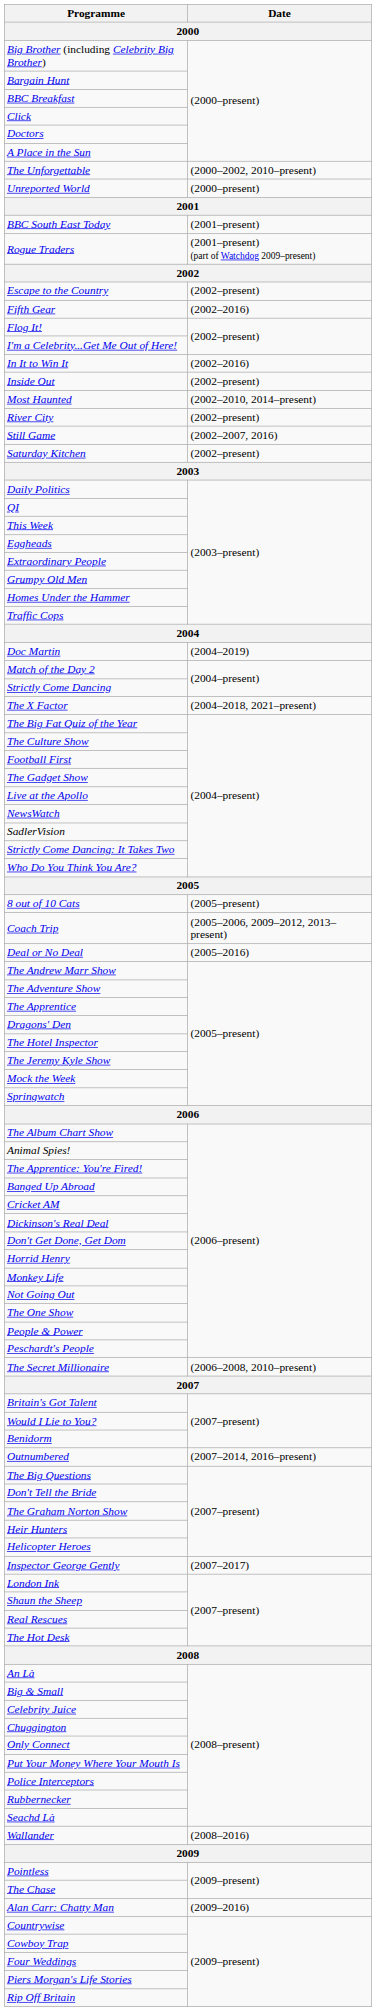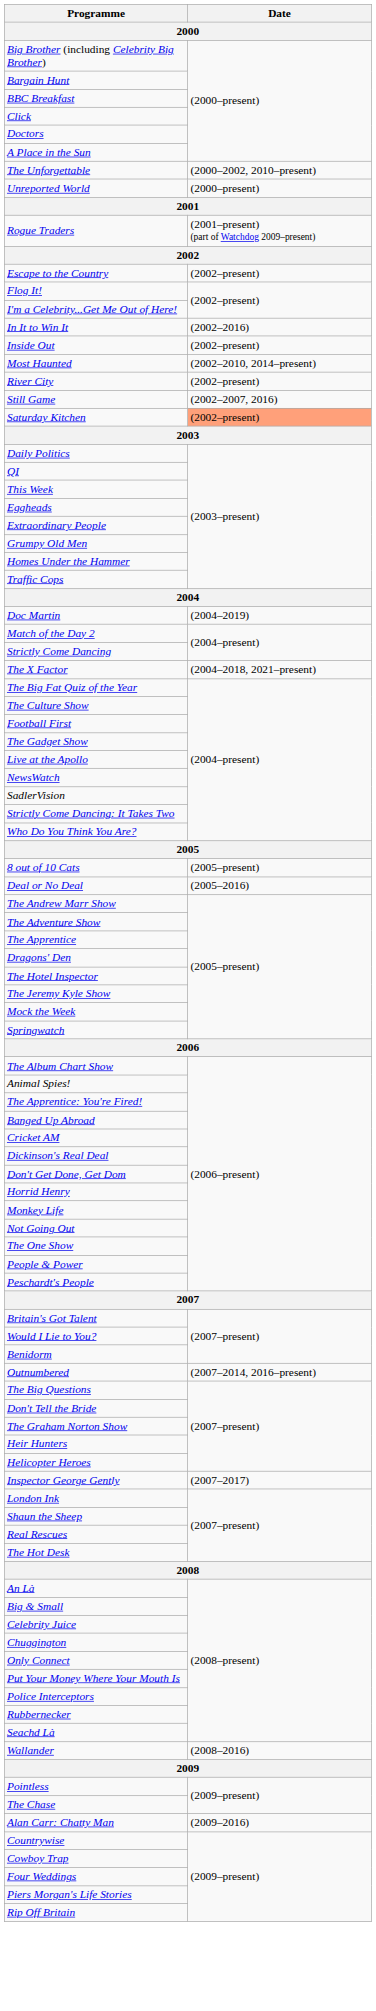- row: BBC South East Today | (2001–present)
- row: Fifth Gear | (2002–2016)
Saturday Kitchen | Date: no background -> lightsalmon background
- row: Coach Trip | (2005–2006, 2009–2012, 2013–present)
- row: The Secret Millionaire | (2006–2008, 2010–present)
